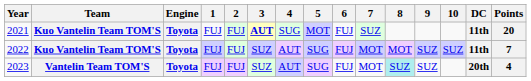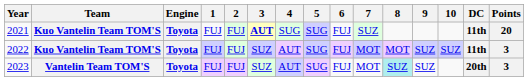2021 | 5: MOT -> SUG
2022 | Points: 7 -> 3
2023 | Points: 4 -> 3
